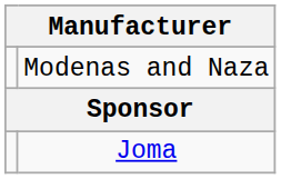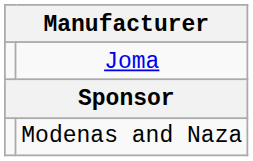rows swapped: Joma <-> Modenas and Naza
